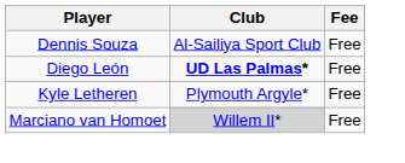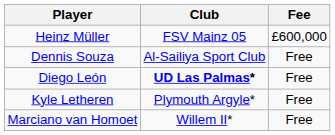+ row: Heinz Müller | FSV Mainz 05 | £600,000
Marciano van Homoet | Club: lightgrey background -> no background
